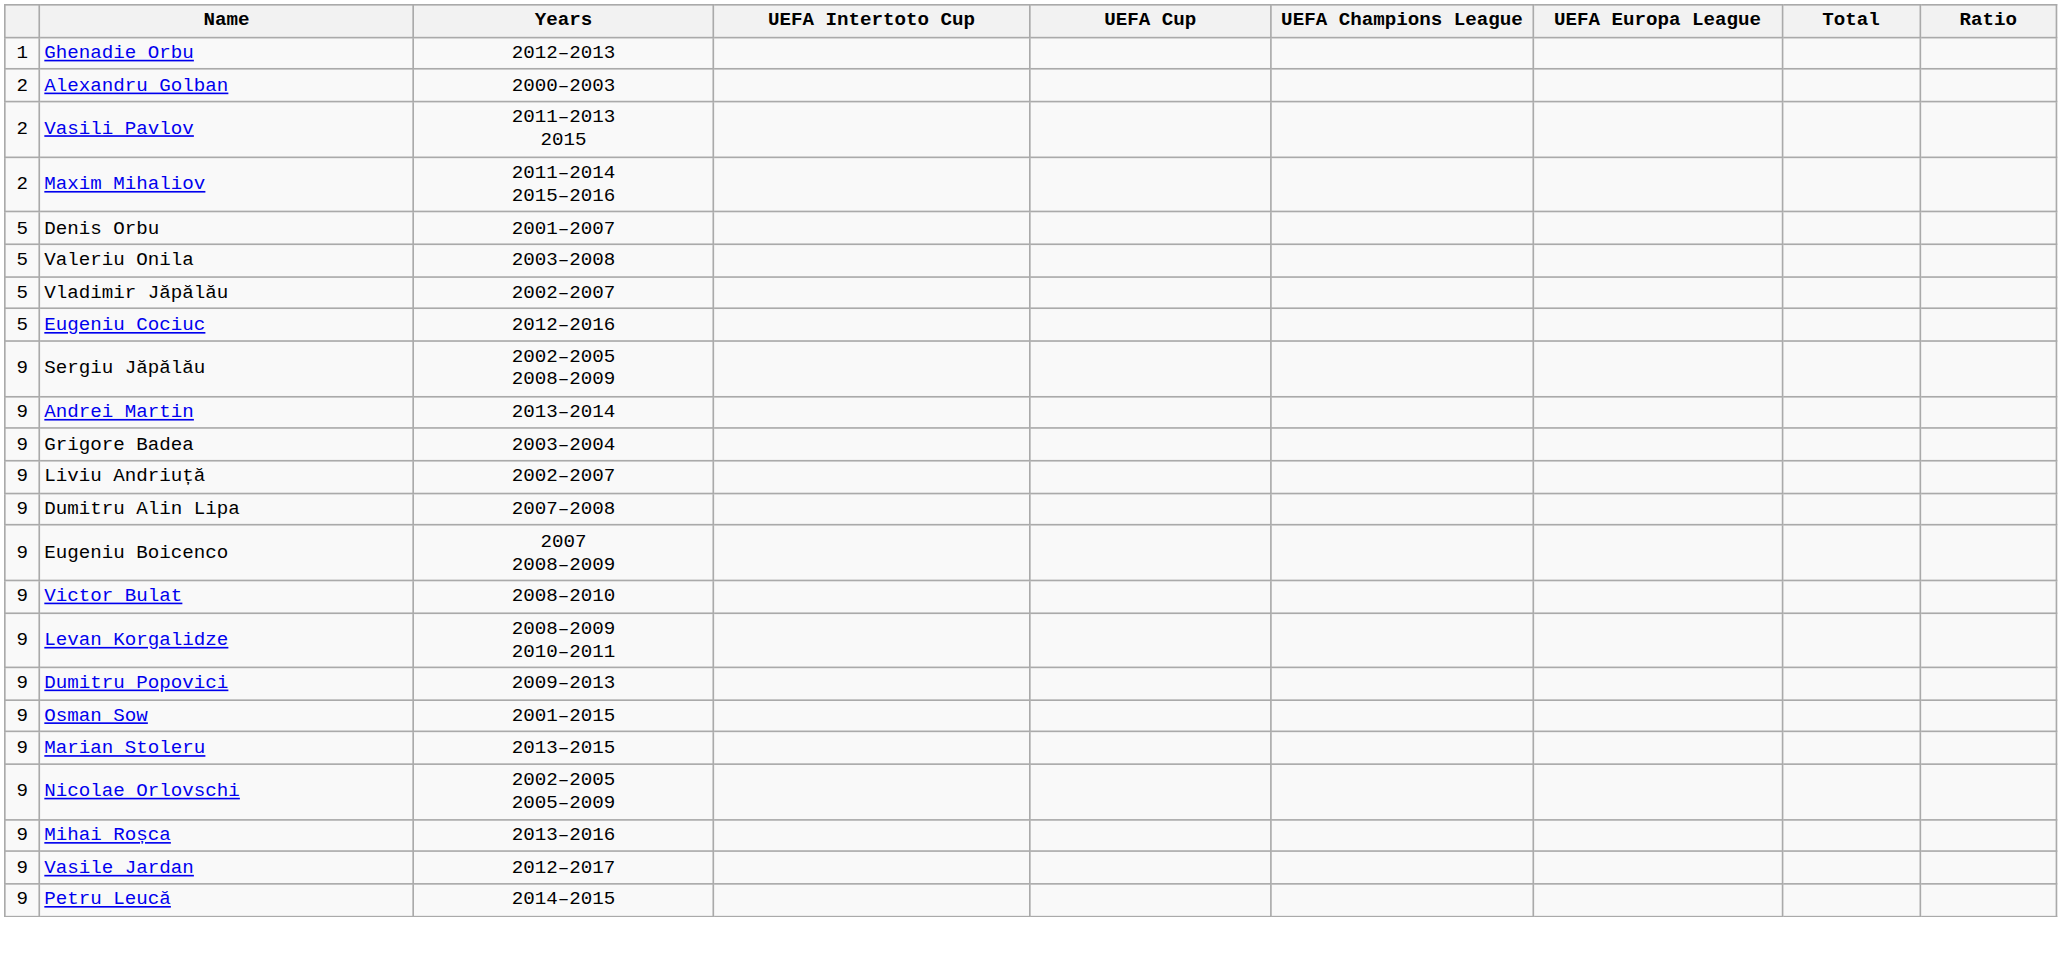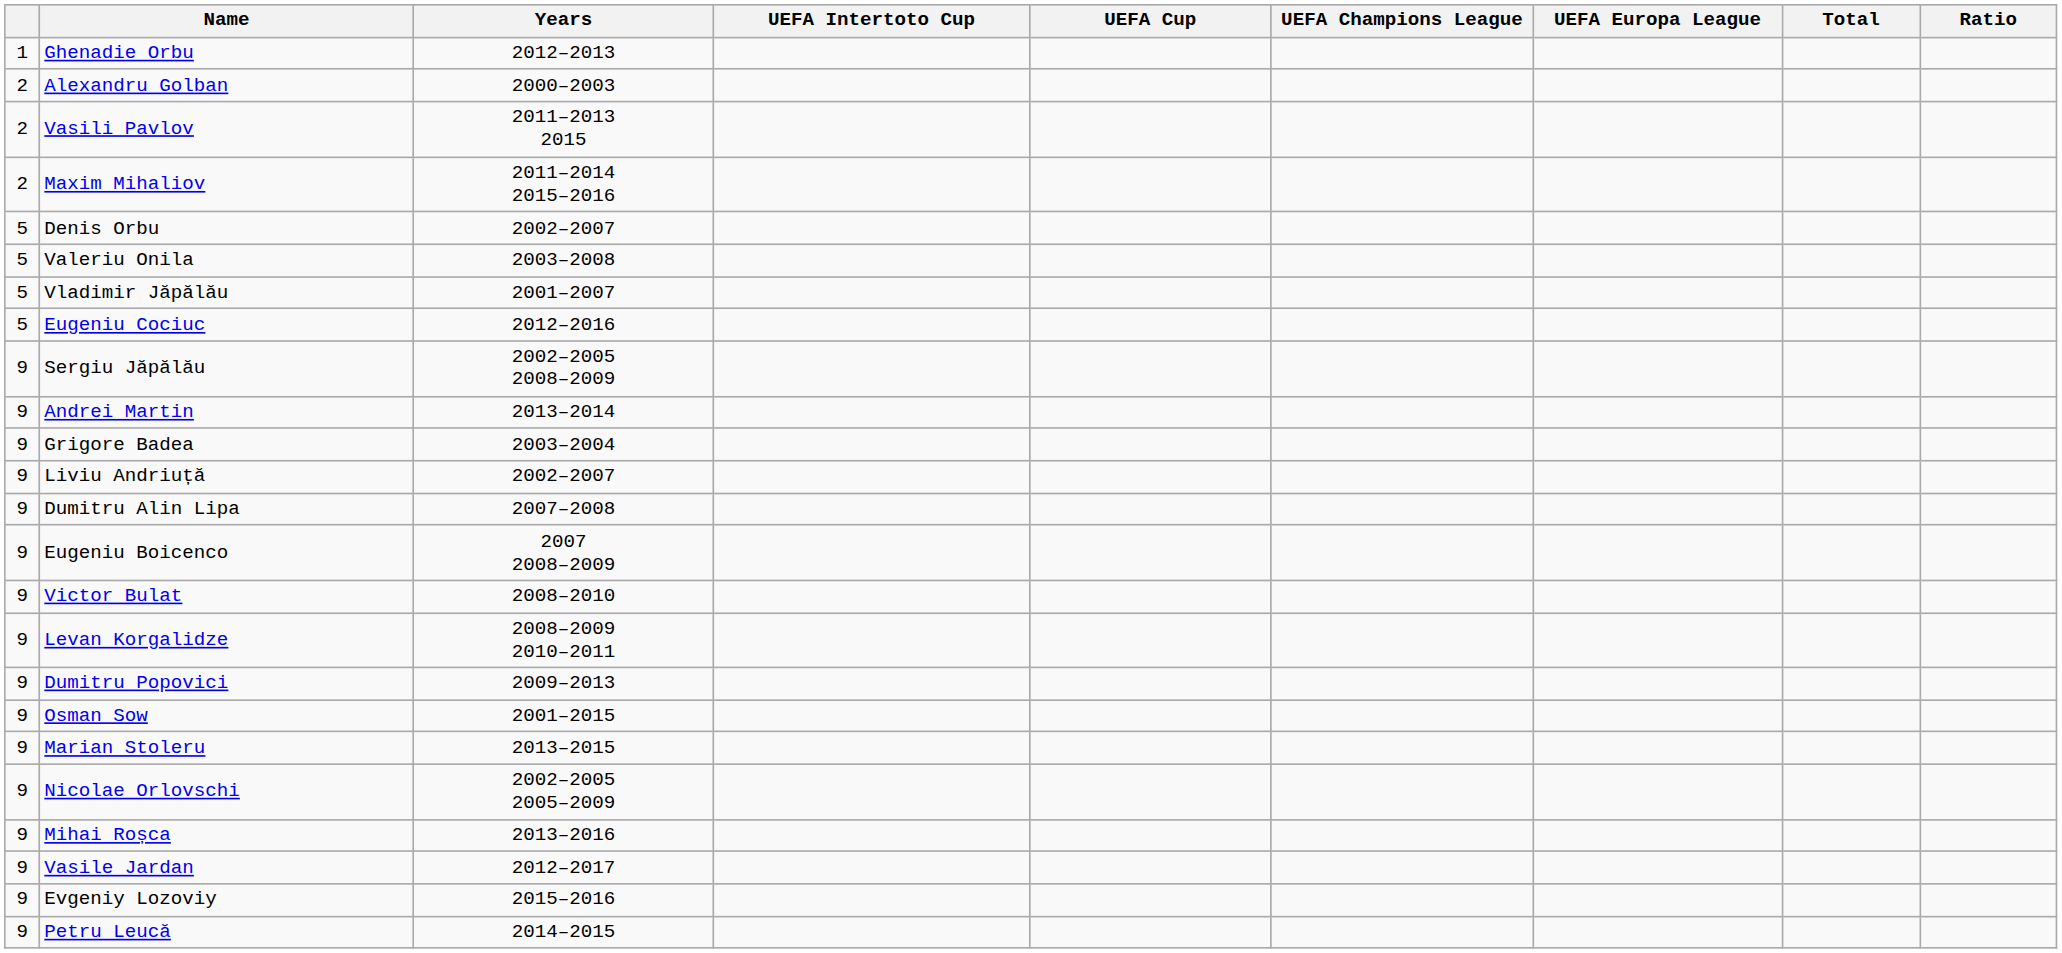Denis Orbu | Years: 2001–2007 -> 2002–2007
Vladimir Jăpălău | Years: 2002–2007 -> 2001–2007
+ row: 9 | Evgeniy Lozoviy | 2015–2016
